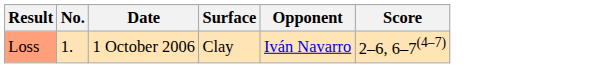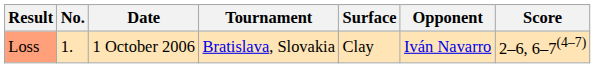+ column: Tournament | Bratislava, Slovakia
